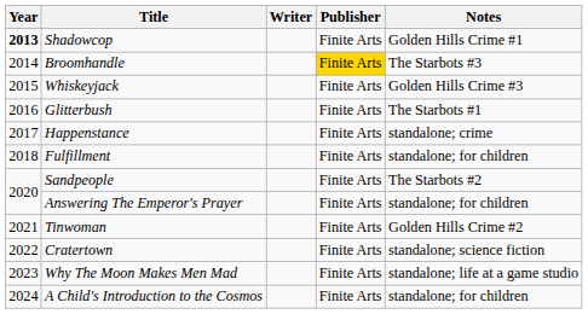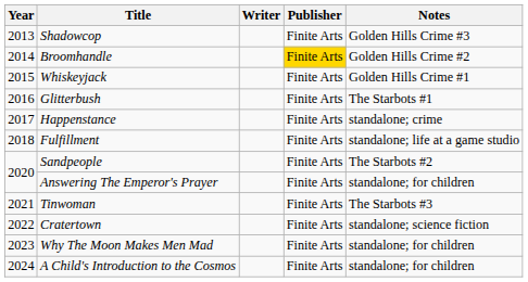Shadowcop | Year: bold -> normal
Shadowcop | Notes: Golden Hills Crime #1 -> Golden Hills Crime #3
Broomhandle | Notes: The Starbots #3 -> Golden Hills Crime #2
Whiskeyjack | Notes: Golden Hills Crime #3 -> Golden Hills Crime #1
Fulfillment | Notes: standalone; for children -> standalone; life at a game studio
Tinwoman | Notes: Golden Hills Crime #2 -> The Starbots #3
Why The Moon Makes Men Mad | Notes: standalone; life at a game studio -> standalone; for children
